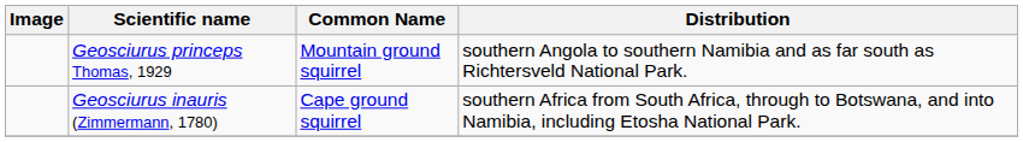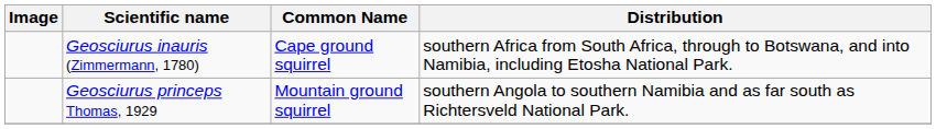rows swapped: Geosciurus inauris (Zimmermann, 1780) <-> Geosciurus princeps Thomas, 1929
